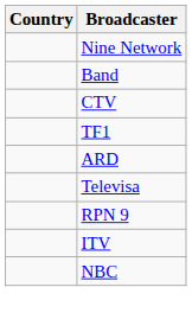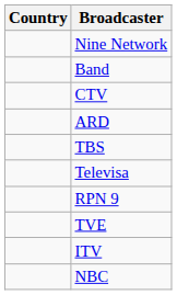- row: TF1
+ row: TBS
+ row: TVE
